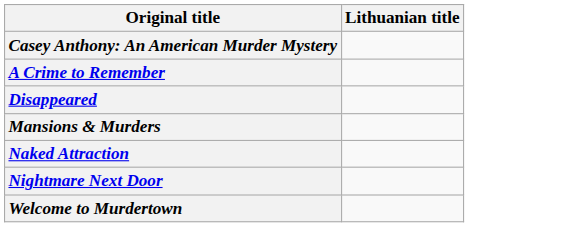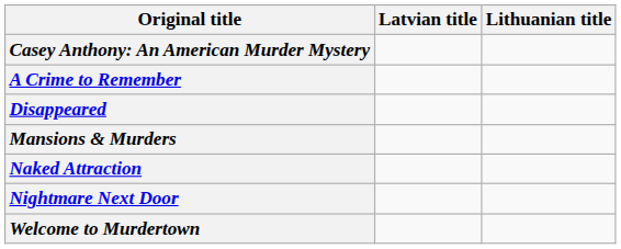+ column: Latvian title
